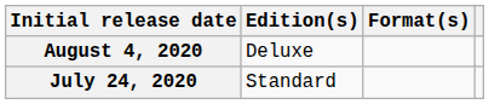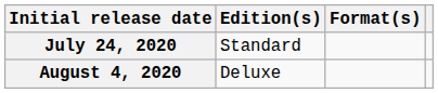rows swapped: July 24, 2020 <-> August 4, 2020
